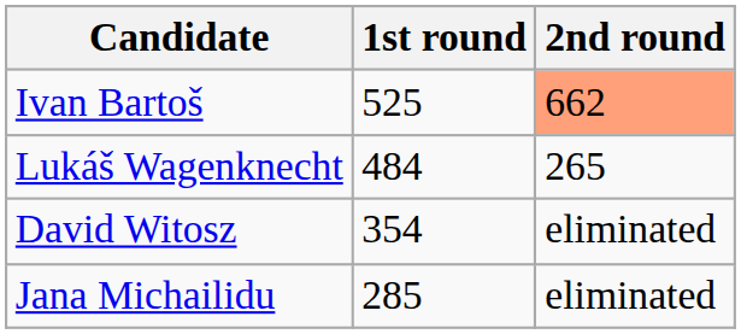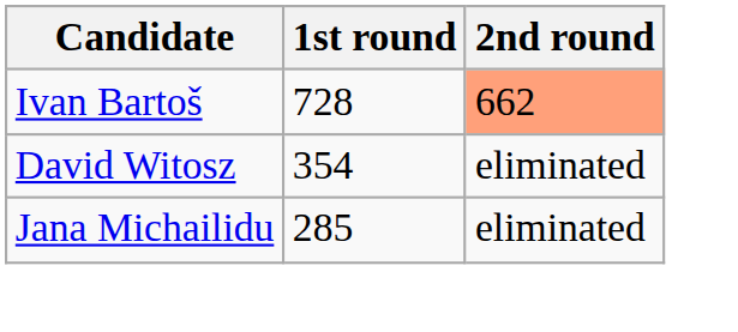Ivan Bartoš | 1st round: 525 -> 728
- row: Lukáš Wagenknecht | 484 | 265
